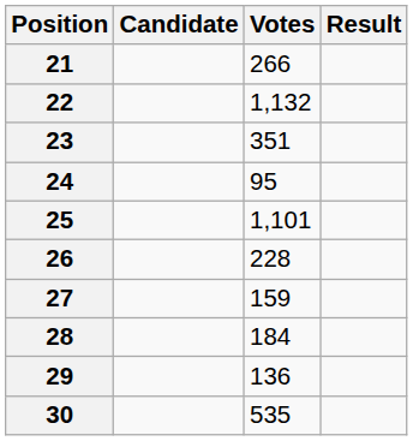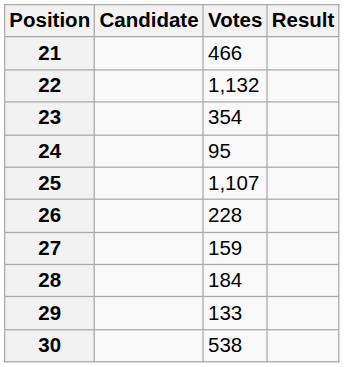21 | Votes: 266 -> 466
23 | Votes: 351 -> 354
25 | Votes: 1,101 -> 1,107
29 | Votes: 136 -> 133
30 | Votes: 535 -> 538
